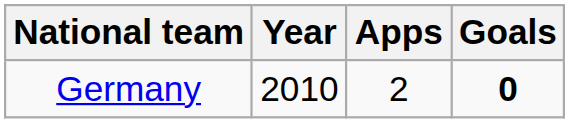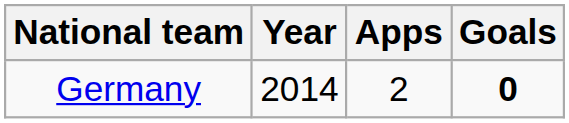Germany | Year: 2010 -> 2014
